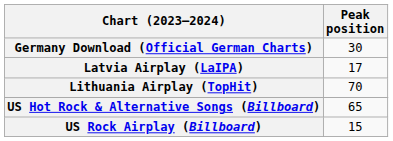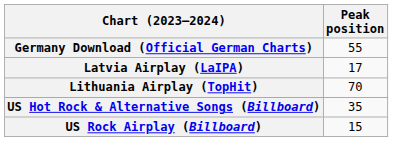Germany Download (Official German Charts) | Peak position: 30 -> 55
US Hot Rock & Alternative Songs (Billboard) | Peak position: 65 -> 35
